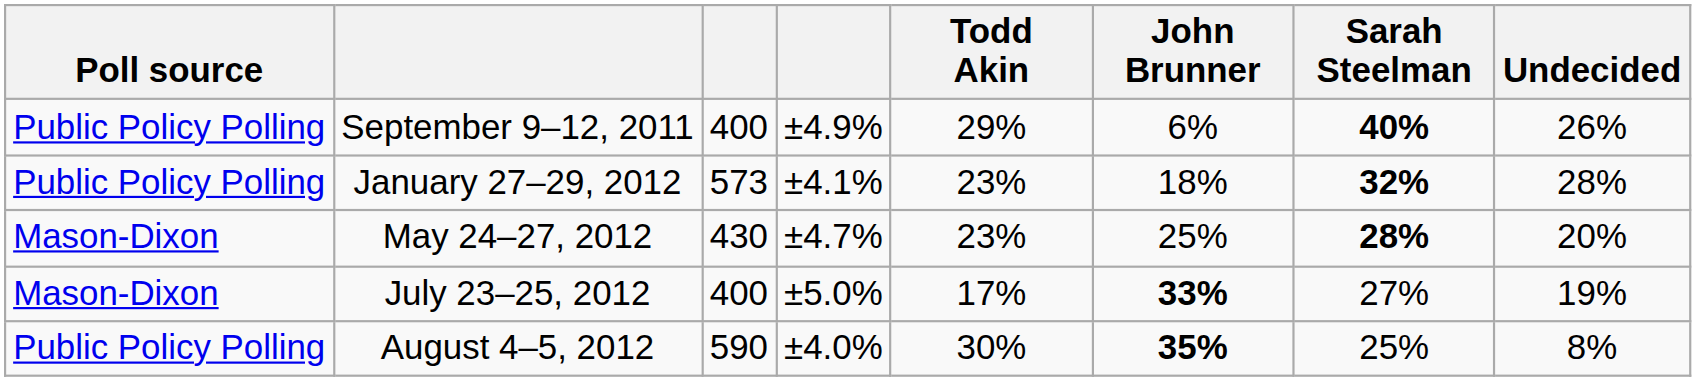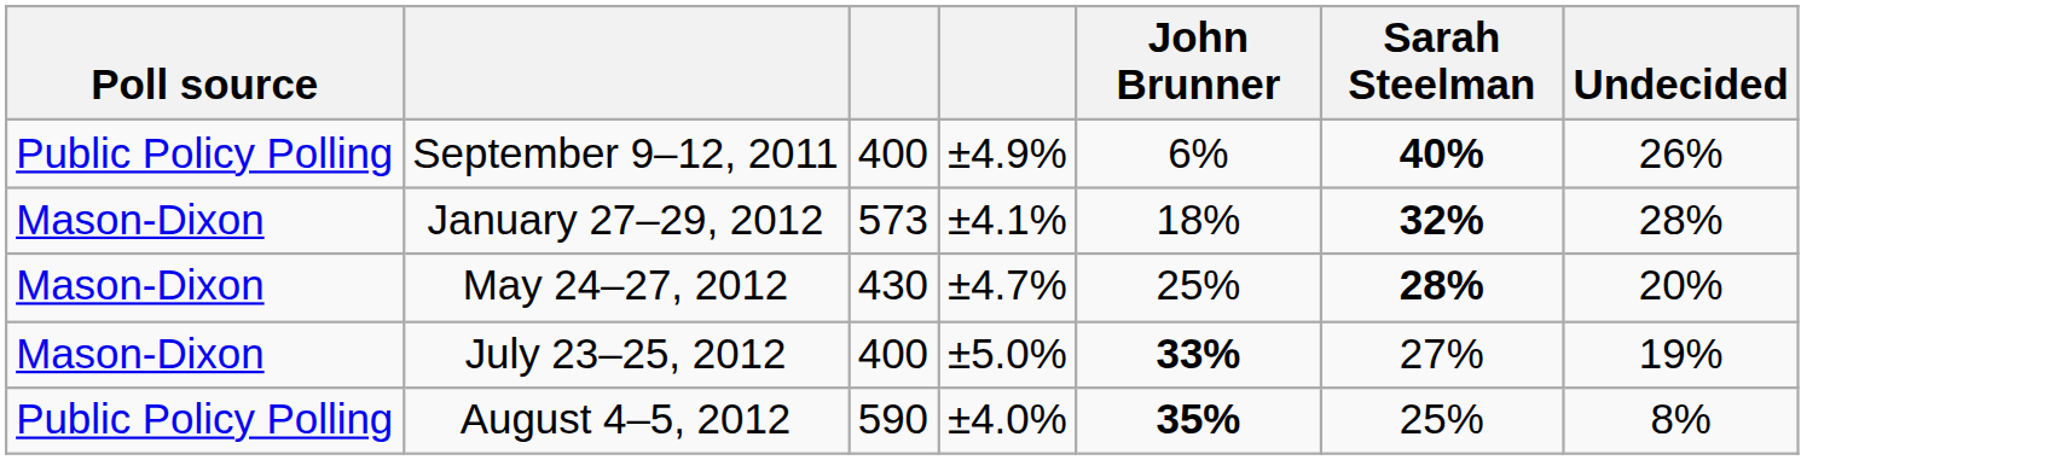- column: Todd Akin | 29% | 23% | 23% | 17% | 30%
January 27–29, 2012 | Poll source: Public Policy Polling -> Mason-Dixon
